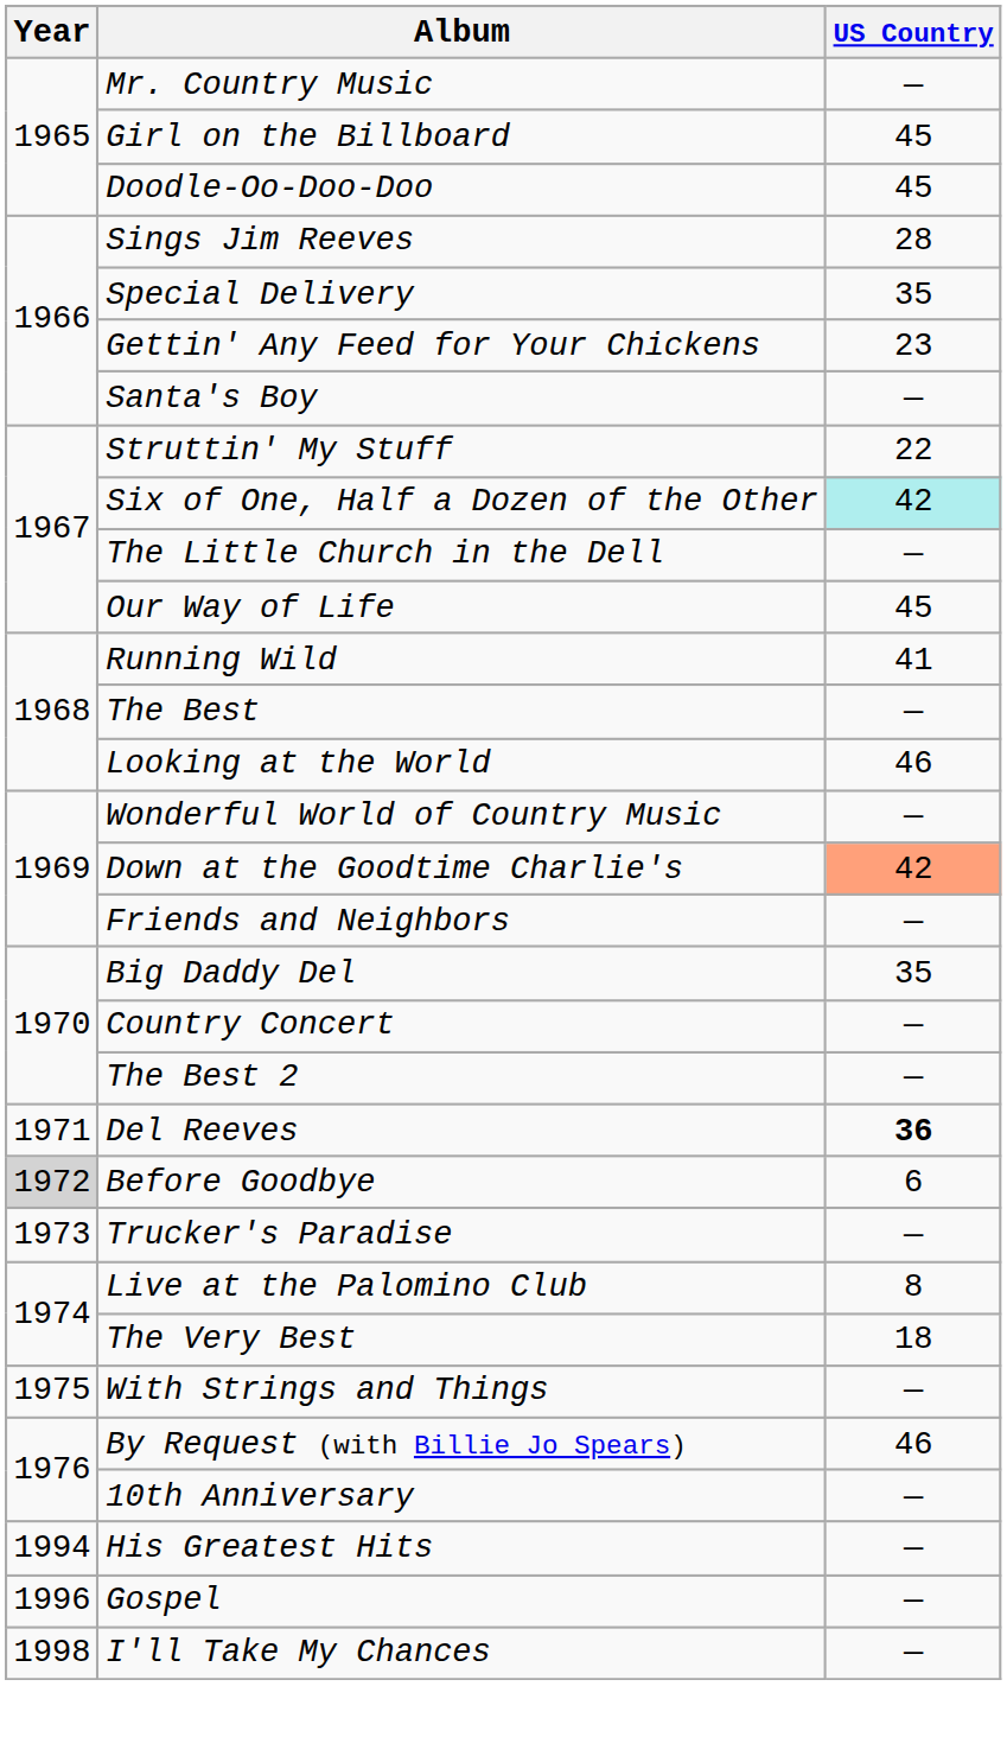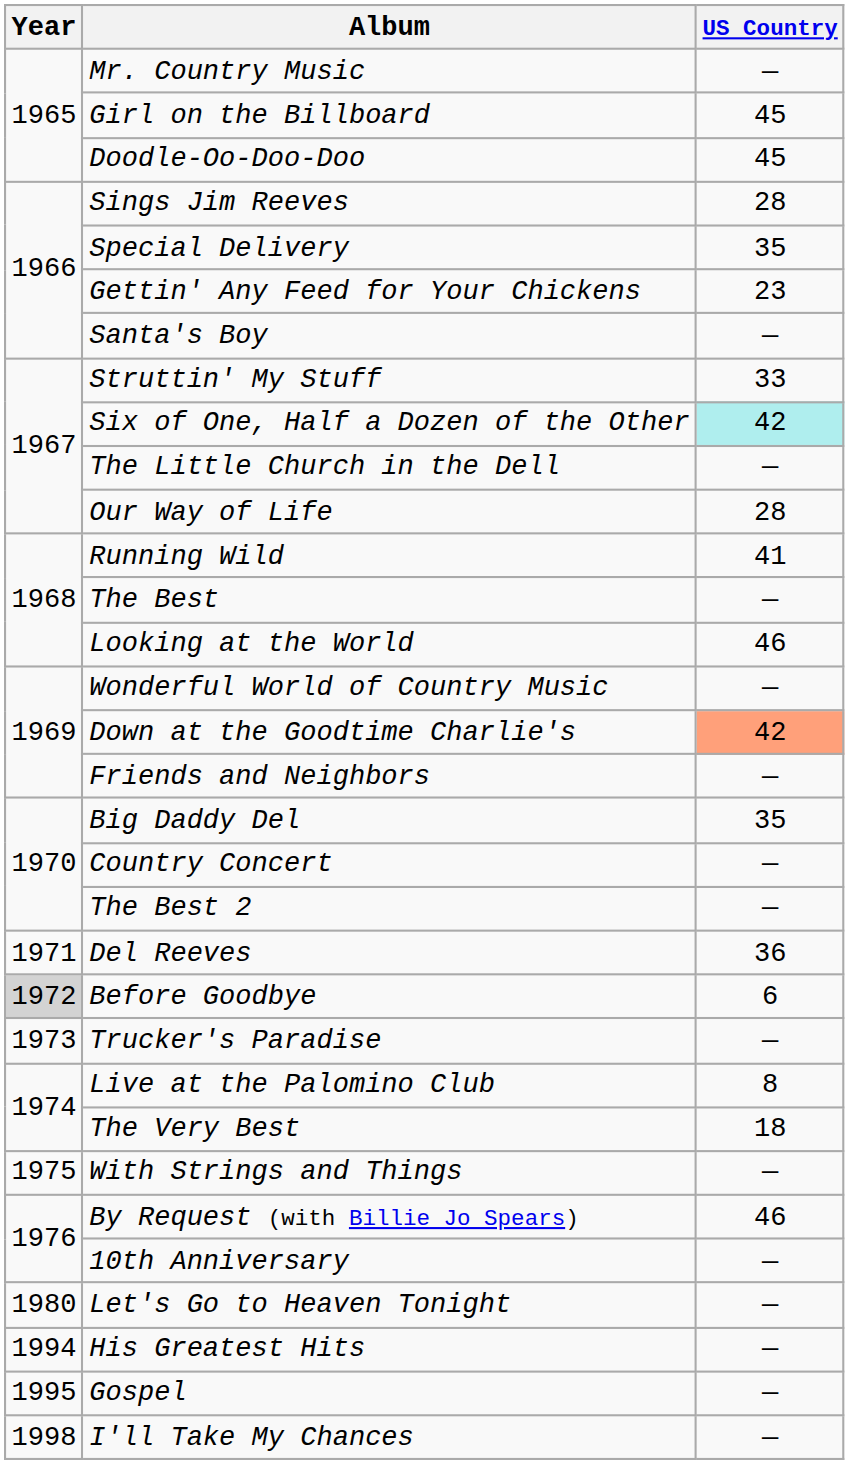Struttin' My Stuff | US Country: 22 -> 33
Our Way of Life | US Country: 45 -> 28
Del Reeves | US Country: bold -> normal
+ row: 1980 | Let's Go to Heaven Tonight | —
Gospel | Year: 1996 -> 1995
